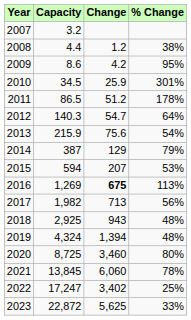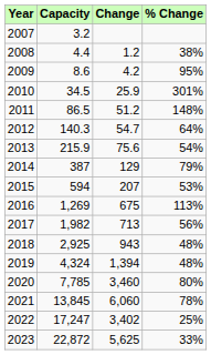2011 | % Change: 178% -> 148%
2016 | Change: bold -> normal
2020 | Capacity: 8,725 -> 7,785
